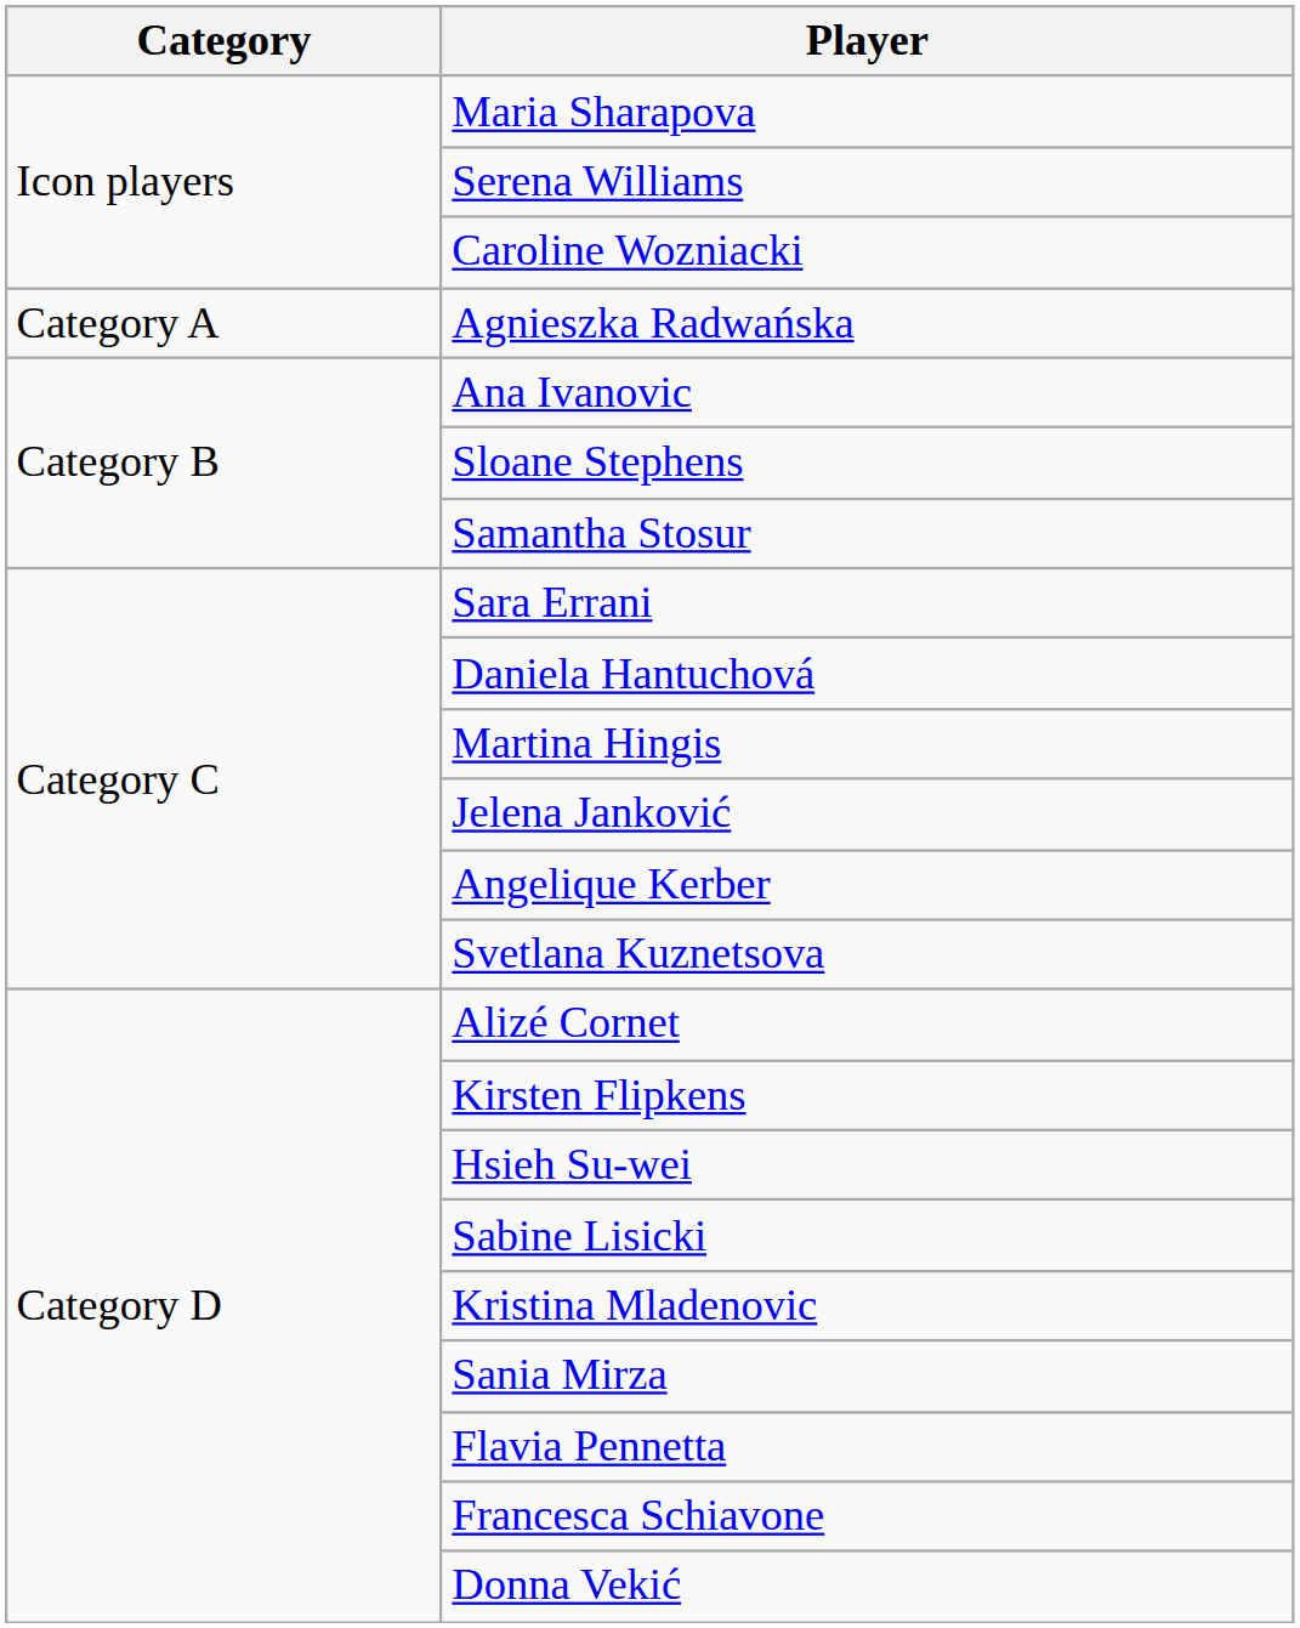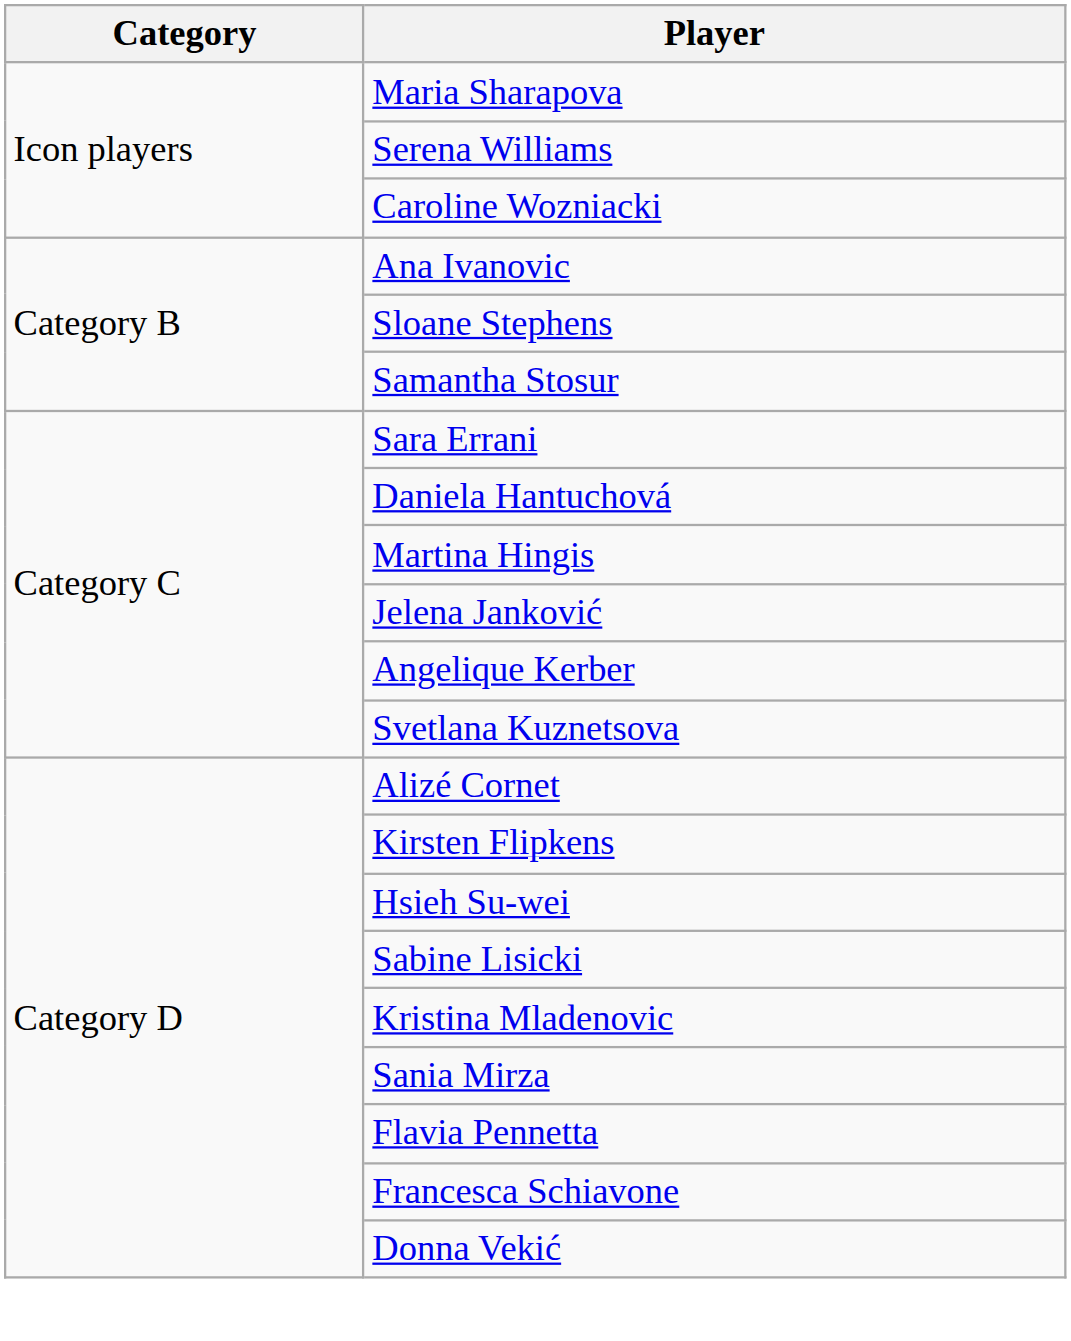- row: Category A | Agnieszka Radwańska
